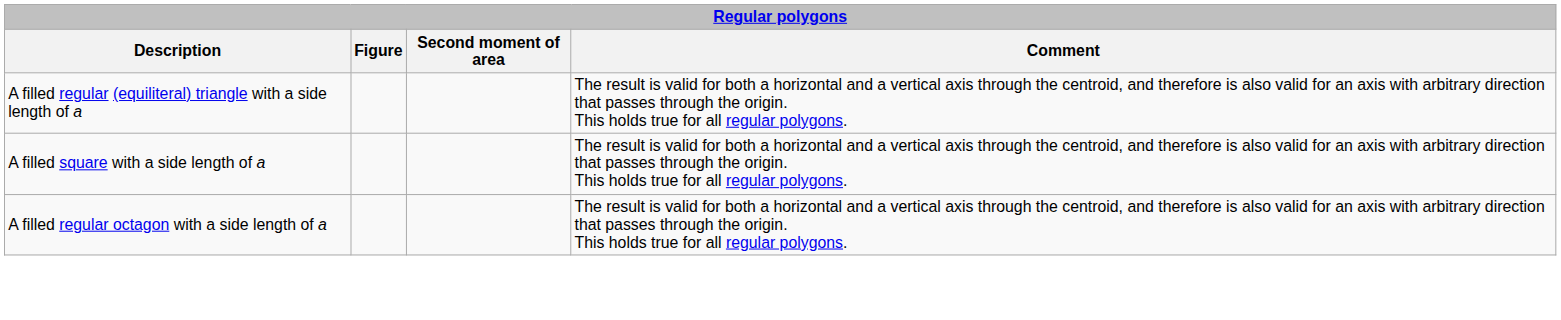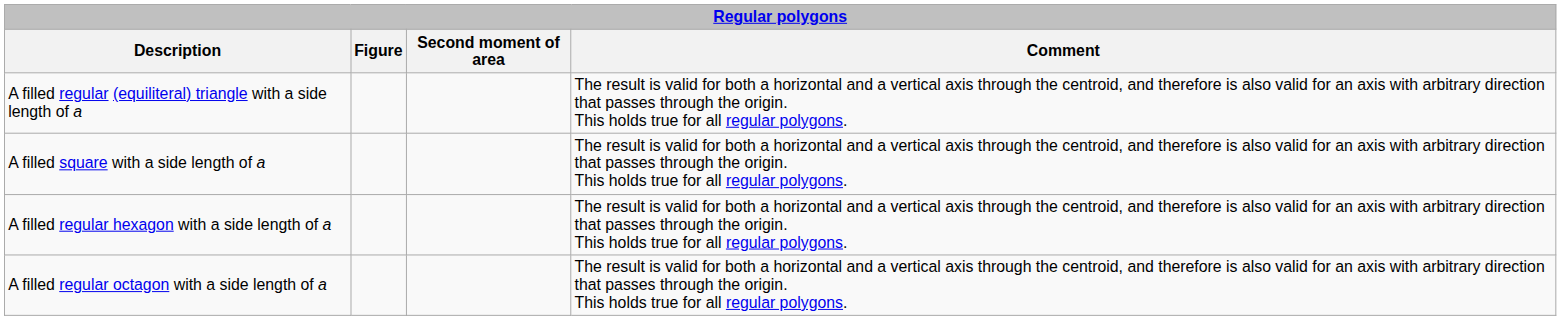+ row: A filled regular hexagon with a side length of a | The result is valid for both a horizontal and a vertical axis through the centroid, and therefore is also valid for an axis with arbitrary direction that passes through the origin. This holds true for all regular polygons.
